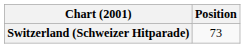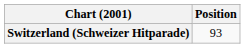Switzerland (Schweizer Hitparade) | Position: 73 -> 93
